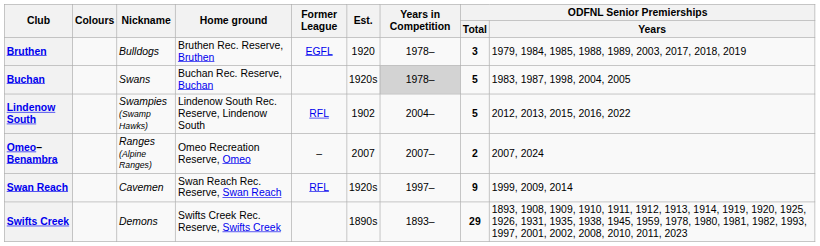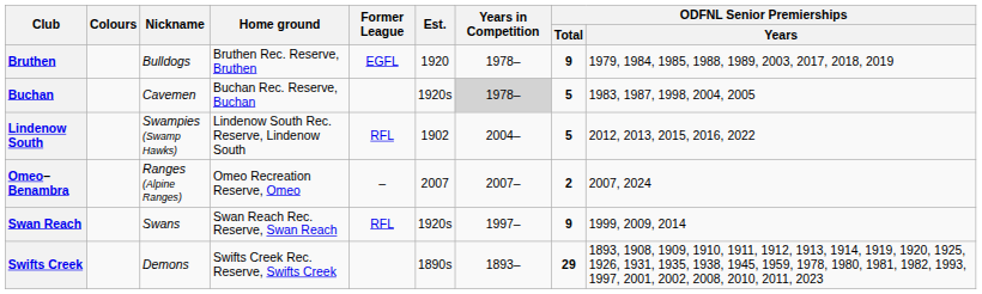Bruthen | ODFNL Senior Premierships / Total: 3 -> 9
Buchan | Nickname: Swans -> Cavemen
Swan Reach | Nickname: Cavemen -> Swans
